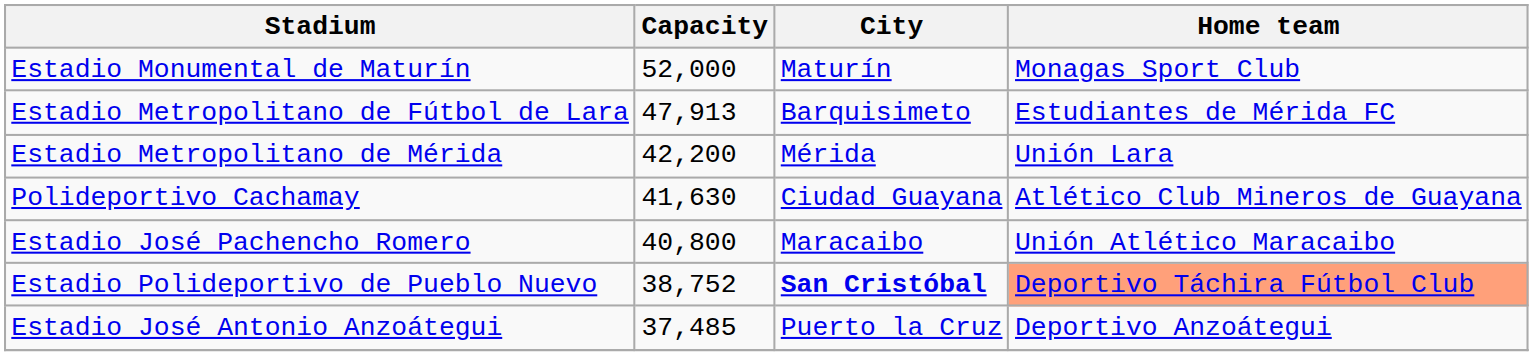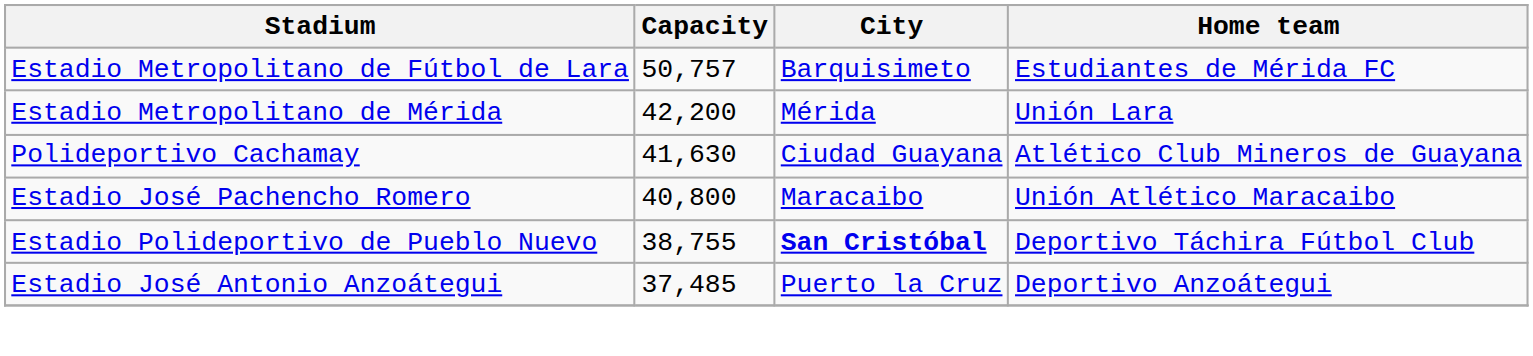- row: Estadio Monumental de Maturín | 52,000 | Maturín | Monagas Sport Club
Estadio Metropolitano de Fútbol de Lara | Capacity: 47,913 -> 50,757
Estadio Polideportivo de Pueblo Nuevo | Capacity: 38,752 -> 38,755
Estadio Polideportivo de Pueblo Nuevo | Home team: lightsalmon background -> no background
